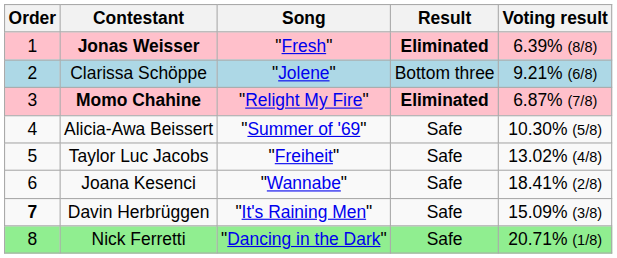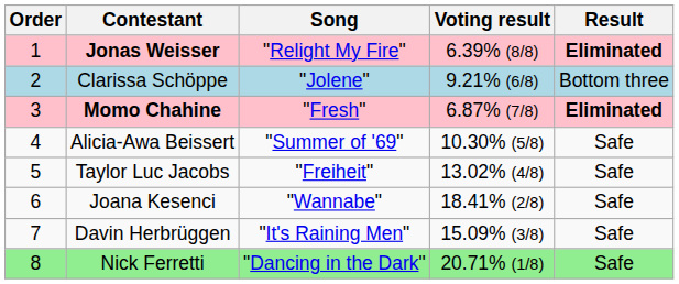columns swapped: Result <-> Voting result
Jonas Weisser | Song: "Fresh" -> "Relight My Fire"
Momo Chahine | Song: "Relight My Fire" -> "Fresh"
Davin Herbrüggen | Order: bold -> normal
